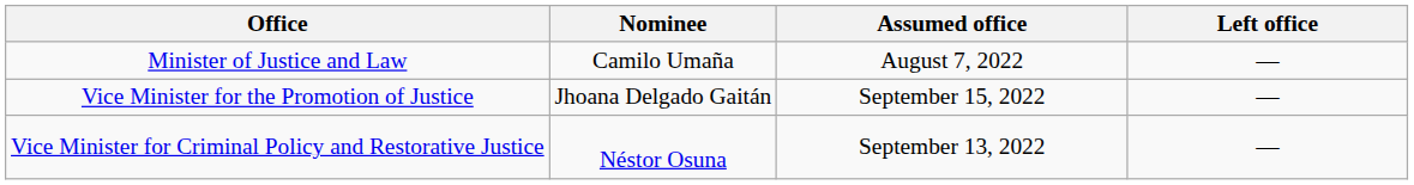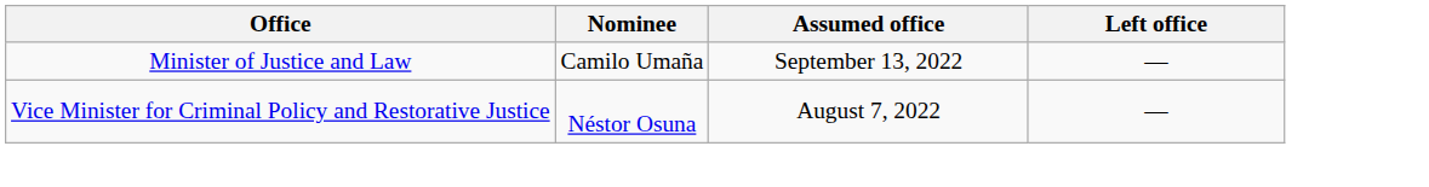Minister of Justice and Law | Assumed office: August 7, 2022 -> September 13, 2022
- row: Vice Minister for the Promotion of Justice | Jhoana Delgado Gaitán | September 15, 2022 | —
Vice Minister for Criminal Policy and Restorative Justice | Assumed office: September 13, 2022 -> August 7, 2022
